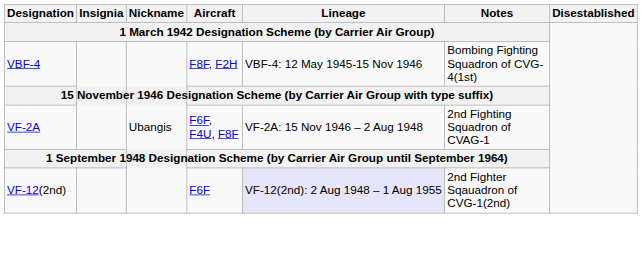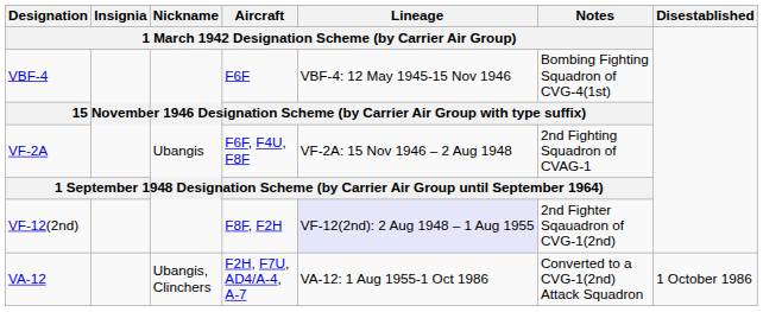VBF-4 | column 4: F8F, F2H -> F6F
VF-12(2nd) | column 4: F6F -> F8F, F2H
+ row: VA-12 | Ubangis, Clinchers | F2H, F7U, AD4/A-4, A-7 | VA-12: 1 Aug 1955-1 Oct 1986 | Converted to a CVG-1(2nd) Attack Squadron | 1 October 1986
